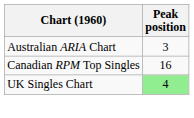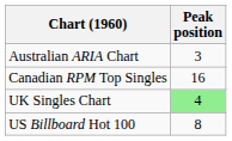+ row: US Billboard Hot 100 | 8
